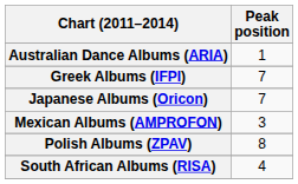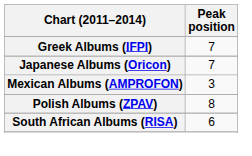- row: Australian Dance Albums (ARIA) | 1
South African Albums (RISA) | Peak position: 4 -> 6
